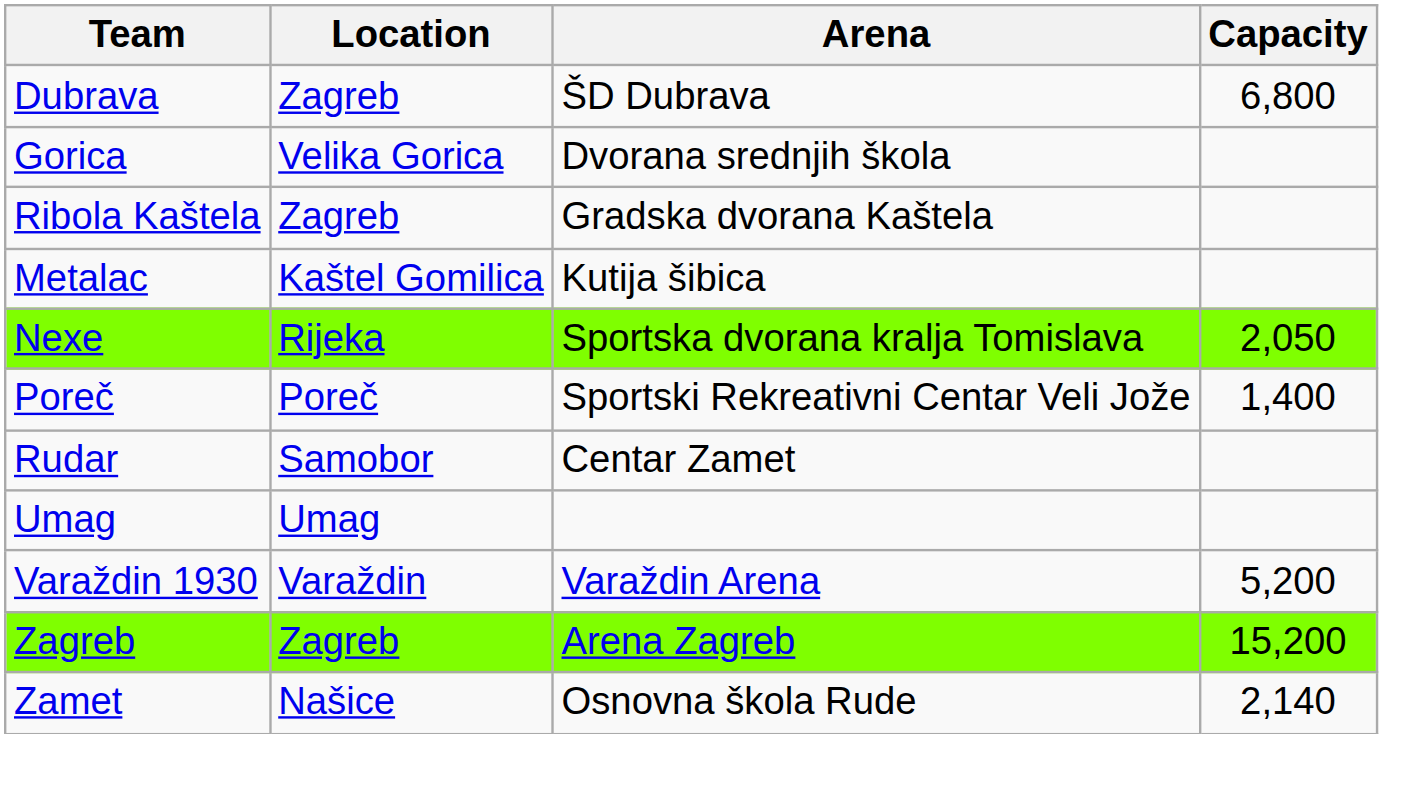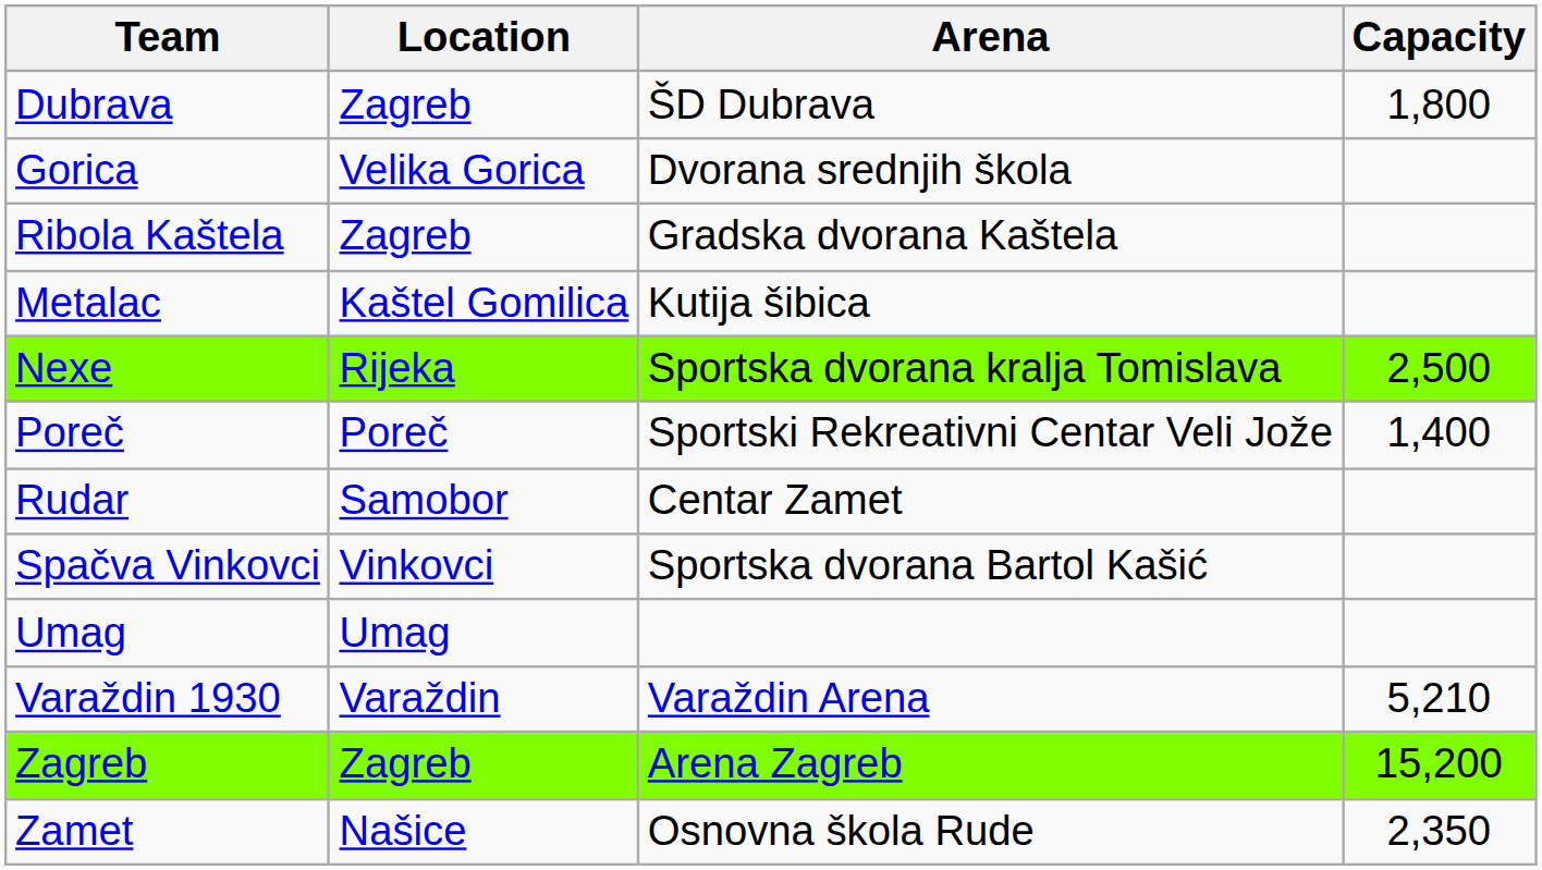Dubrava | Capacity: 6,800 -> 1,800
Nexe | Capacity: 2,050 -> 2,500
+ row: Spačva Vinkovci | Vinkovci | Sportska dvorana Bartol Kašić
Varaždin 1930 | Capacity: 5,200 -> 5,210
Zamet | Capacity: 2,140 -> 2,350
